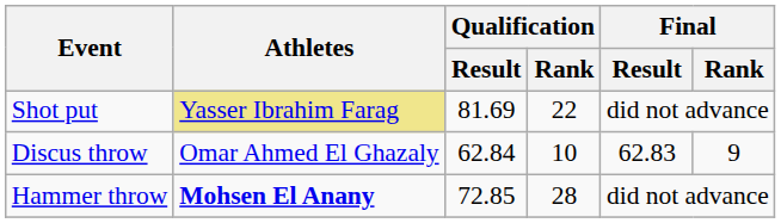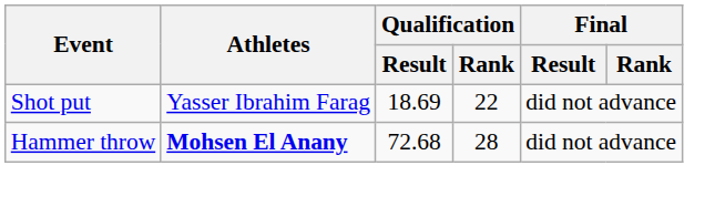Shot put | Athletes: khaki background -> no background
Shot put | Qualification / Result: 81.69 -> 18.69
- row: Discus throw | Omar Ahmed El Ghazaly | 62.84 | 10 | 62.83 | 9
Hammer throw | Qualification / Result: 72.85 -> 72.68
